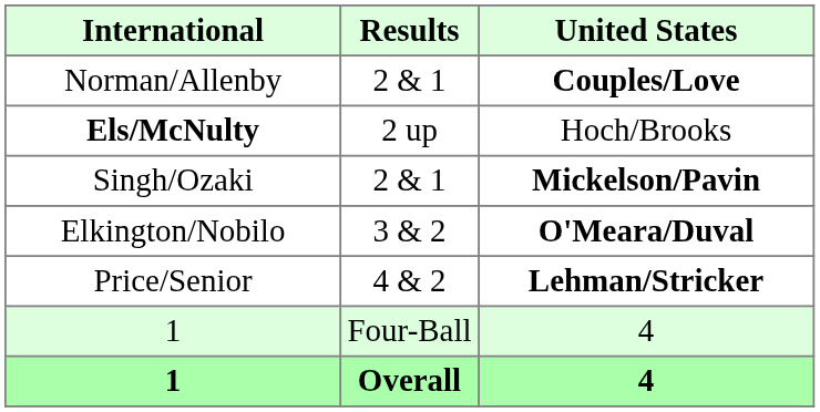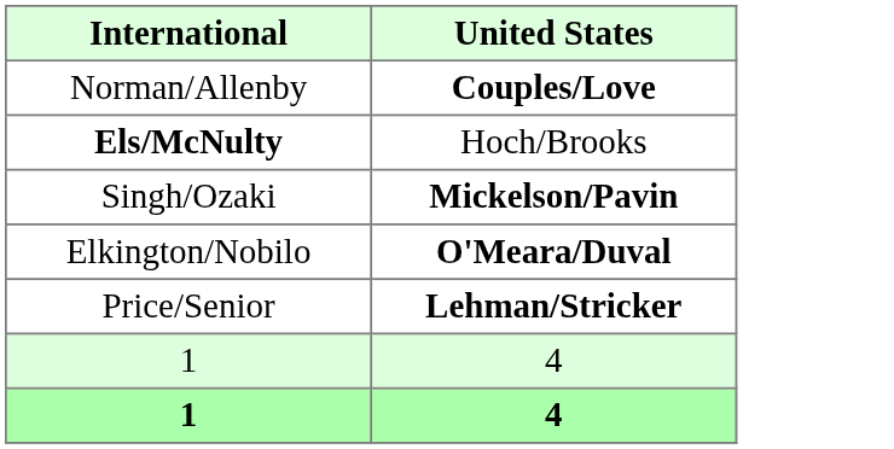- column: Results | 2 & 1 | 2 up | 2 & 1 | 3 & 2 | 4 & 2 | Four-Ball | Overall
